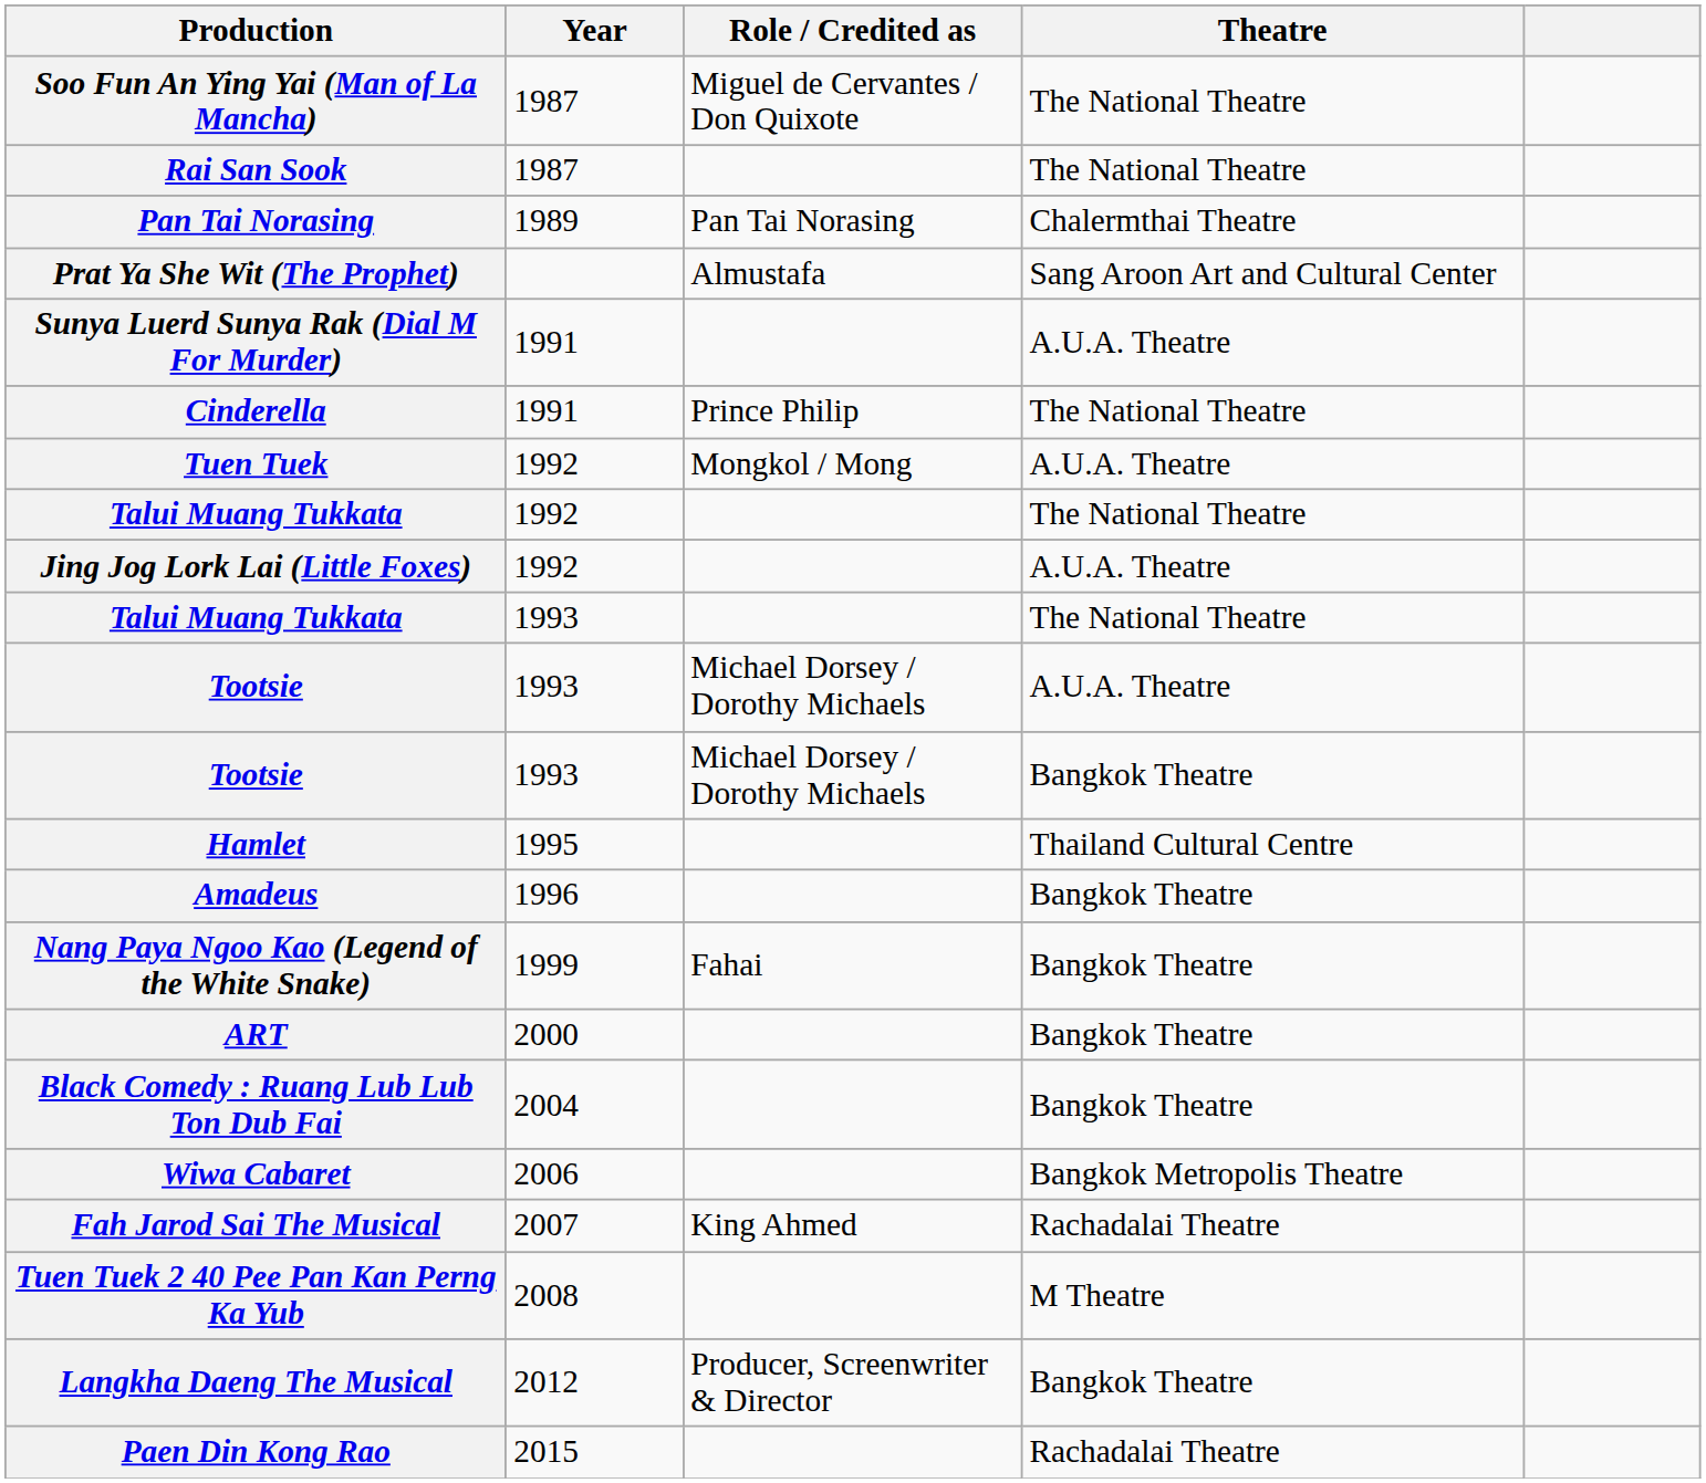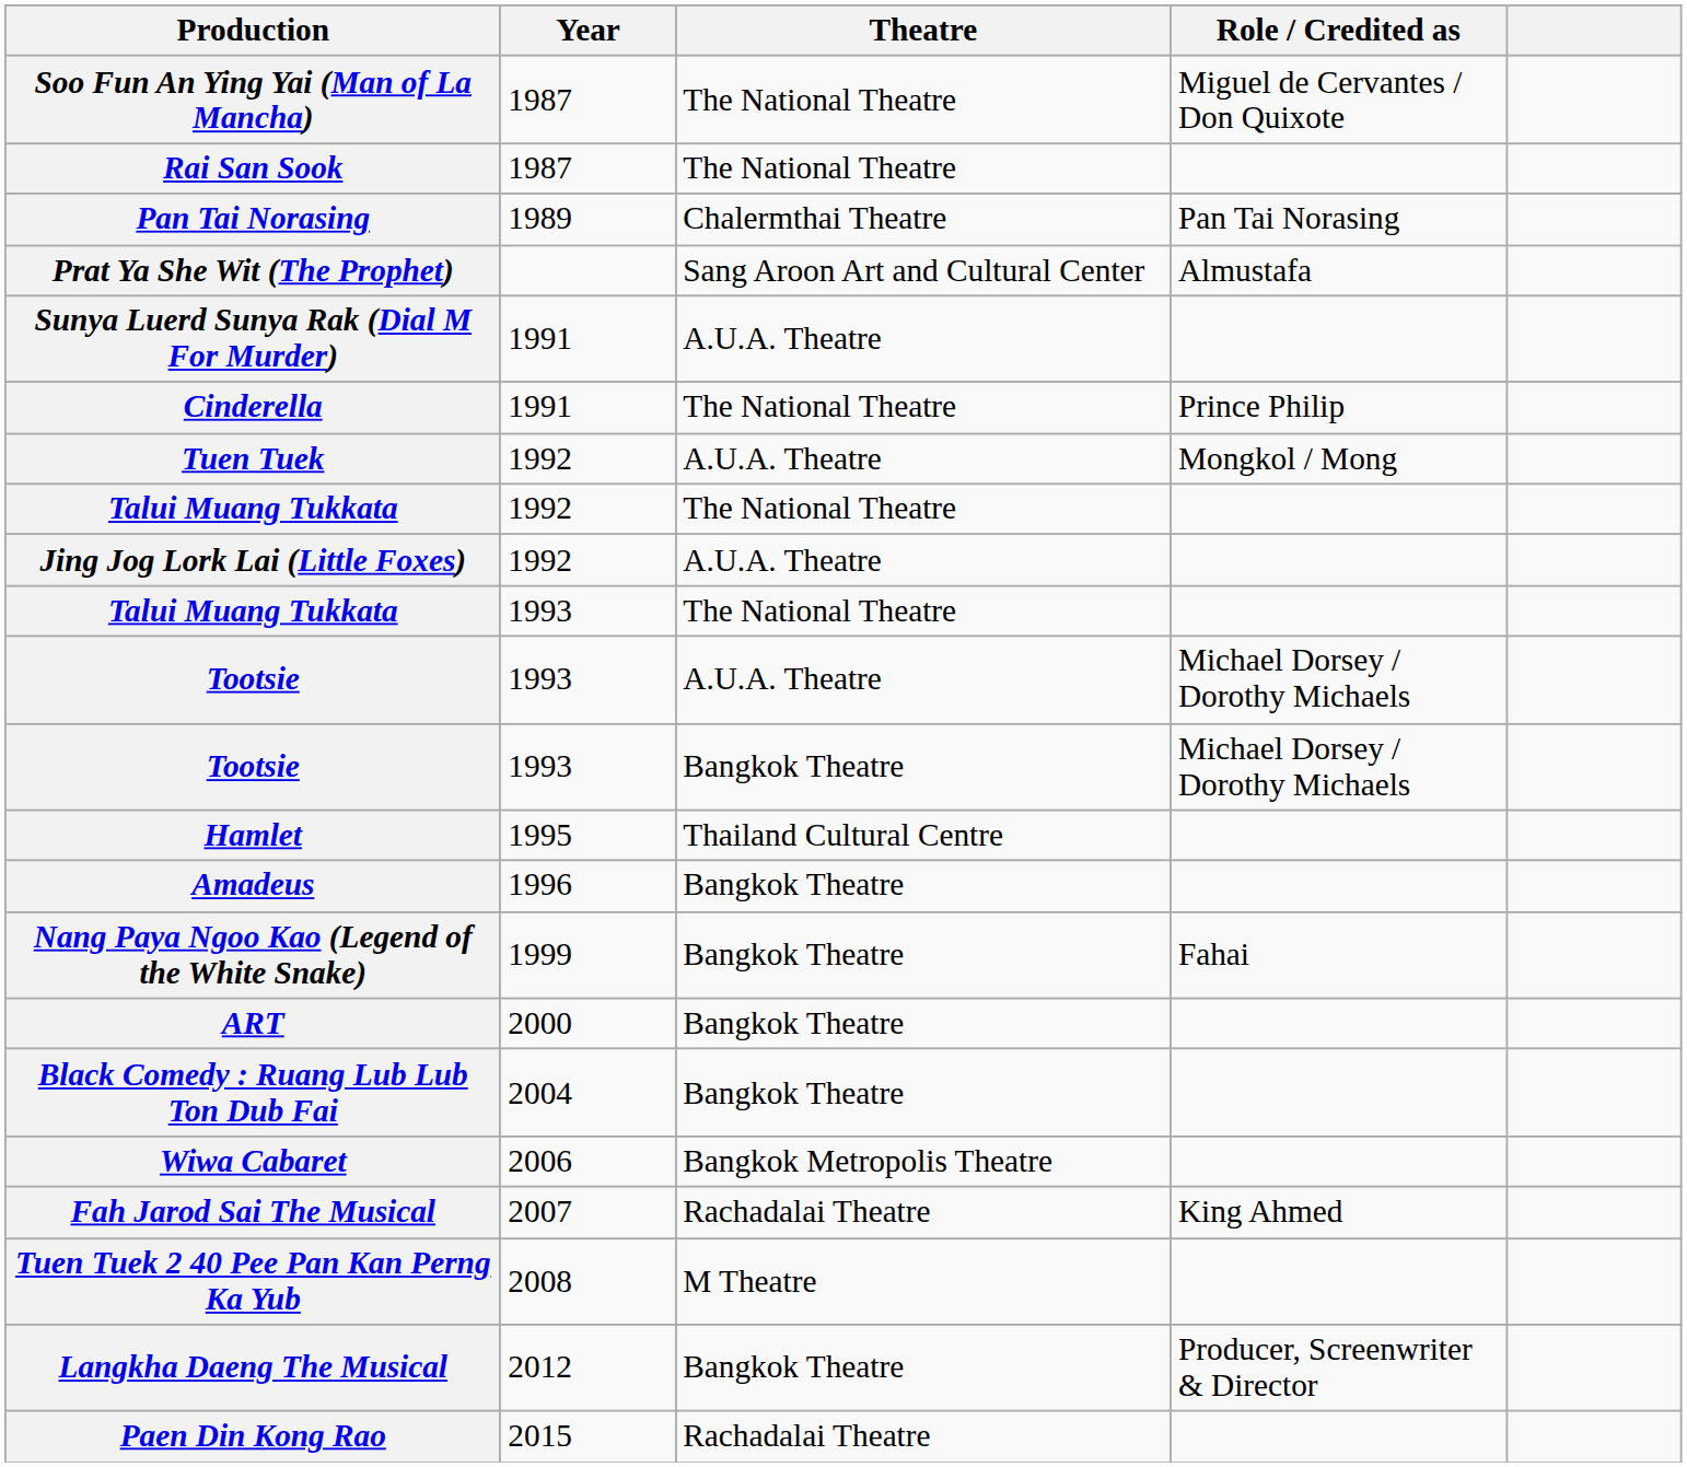columns swapped: Theatre <-> Role / Credited as
